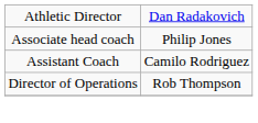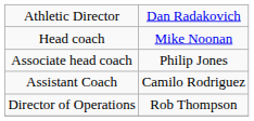+ row: Head coach | Mike Noonan
